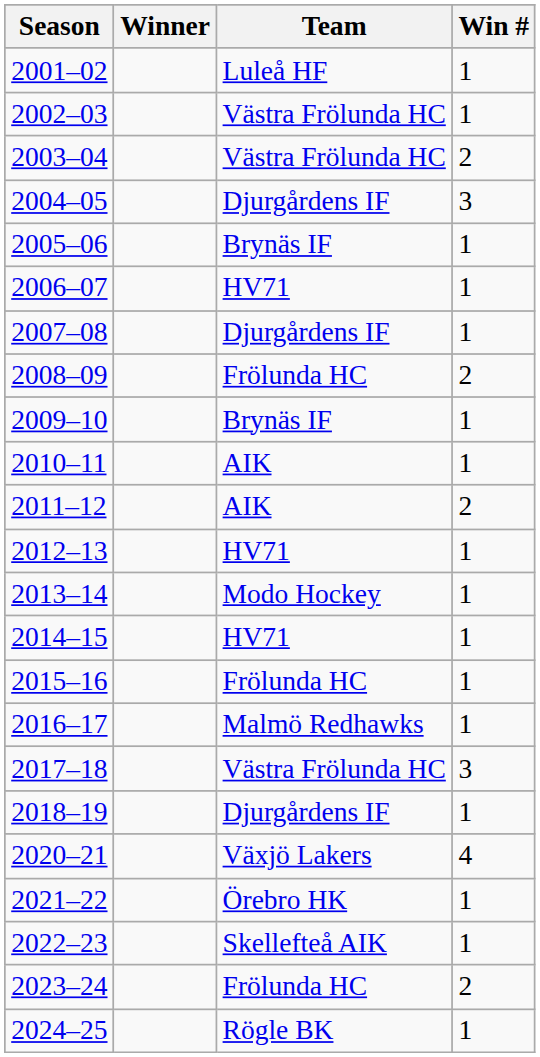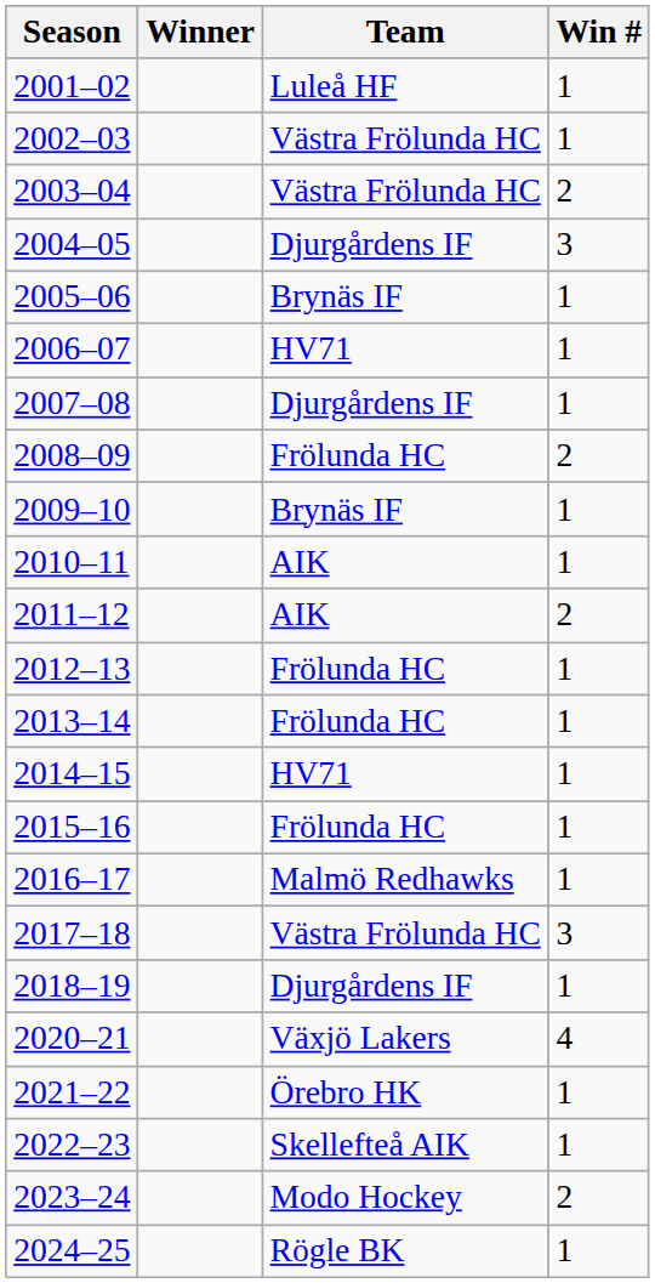2012–13 | Team: HV71 -> Frölunda HC
2013–14 | Team: Modo Hockey -> Frölunda HC
2023–24 | Team: Frölunda HC -> Modo Hockey
